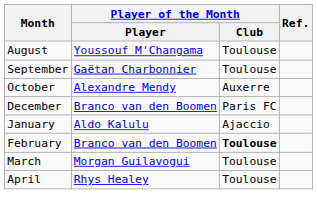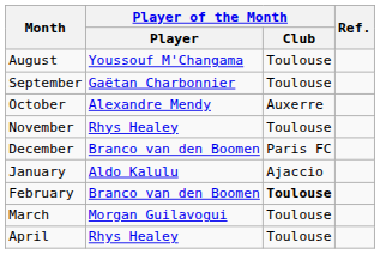+ row: November | Rhys Healey | Toulouse
